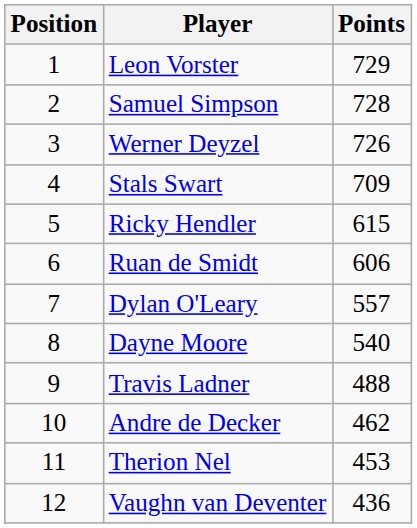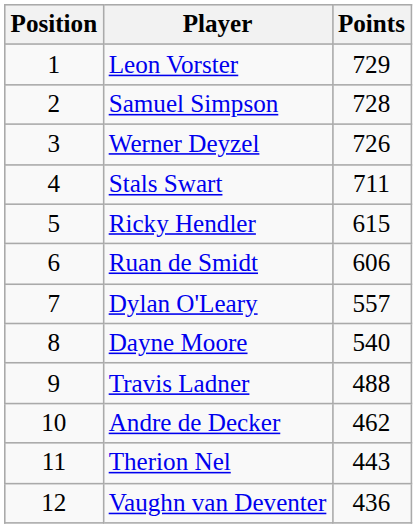Stals Swart | Points: 709 -> 711
Therion Nel | Points: 453 -> 443
